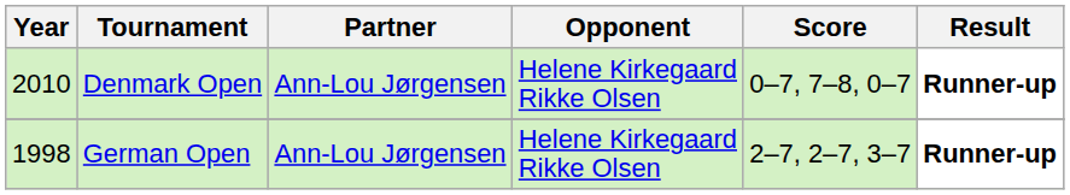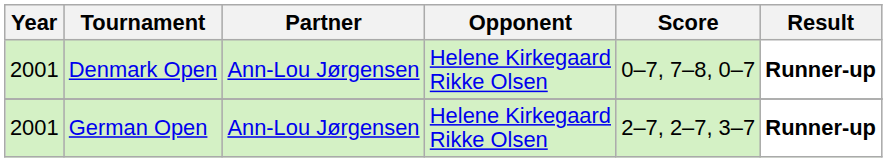Denmark Open | Year: 2010 -> 2001
German Open | Year: 1998 -> 2001
